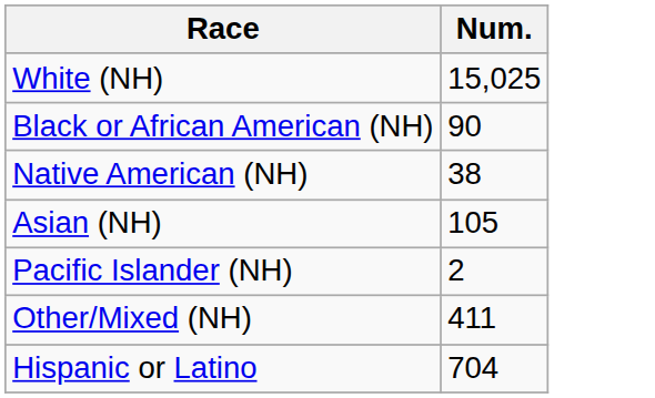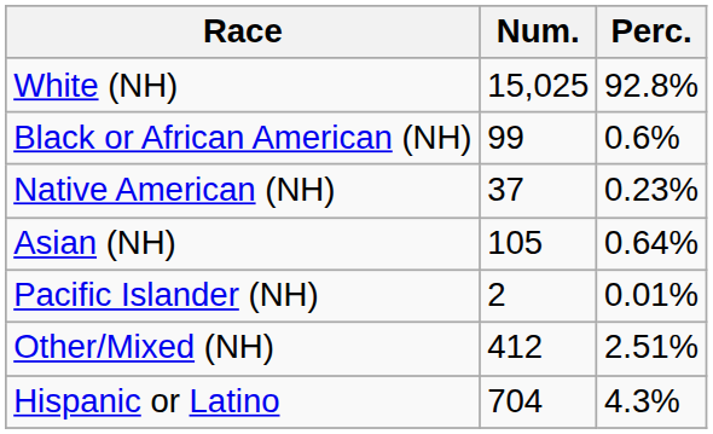+ column: Perc. | 92.8% | 0.6% | 0.23% | 0.64% | 0.01% | 2.51% | 4.3%
Black or African American (NH) | Num.: 90 -> 99
Native American (NH) | Num.: 38 -> 37
Other/Mixed (NH) | Num.: 411 -> 412
